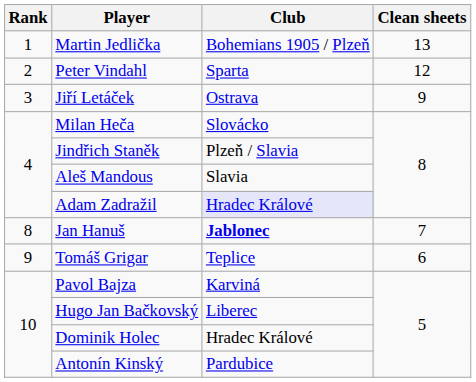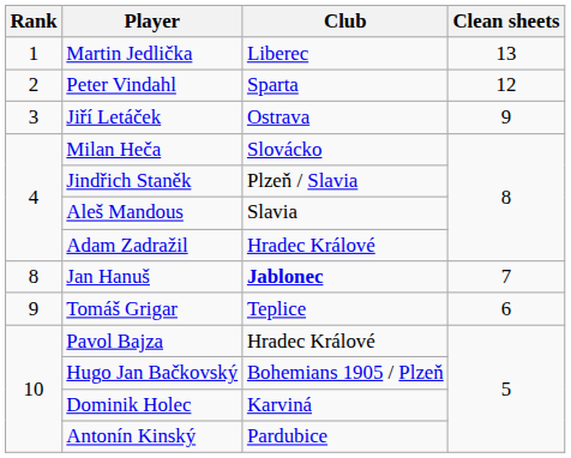Martin Jedlička | Club: Bohemians 1905 / Plzeň -> Liberec
Adam Zadražil | Club: lavender background -> no background
Pavol Bajza | Club: Karviná -> Hradec Králové
Hugo Jan Bačkovský | Club: Liberec -> Bohemians 1905 / Plzeň
Dominik Holec | Club: Hradec Králové -> Karviná
